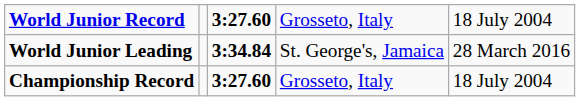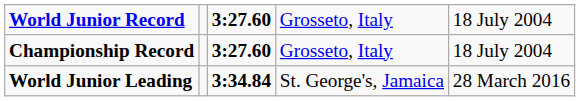rows swapped: Championship Record <-> World Junior Leading
